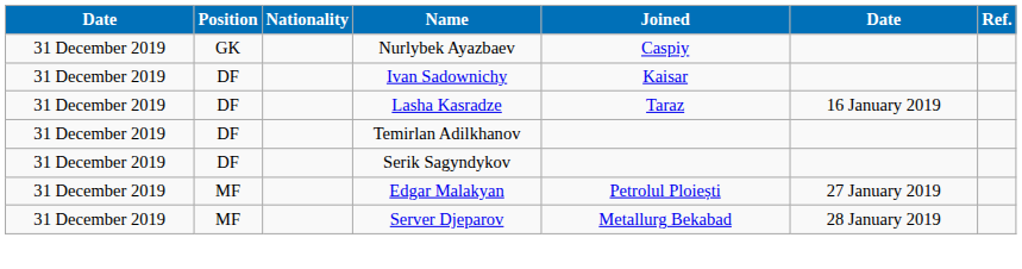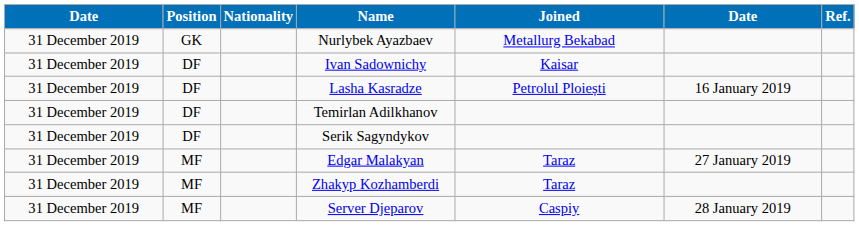Nurlybek Ayazbaev | Joined: Caspiy -> Metallurg Bekabad
Lasha Kasradze | Joined: Taraz -> Petrolul Ploiești
Edgar Malakyan | Joined: Petrolul Ploiești -> Taraz
+ row: 31 December 2019 | MF | Zhakyp Kozhamberdi | Taraz
Server Djeparov | Joined: Metallurg Bekabad -> Caspiy
